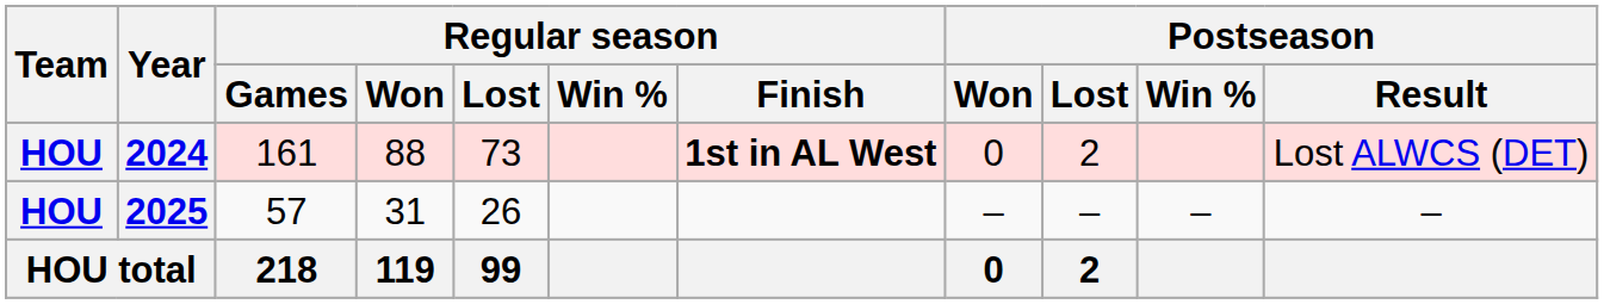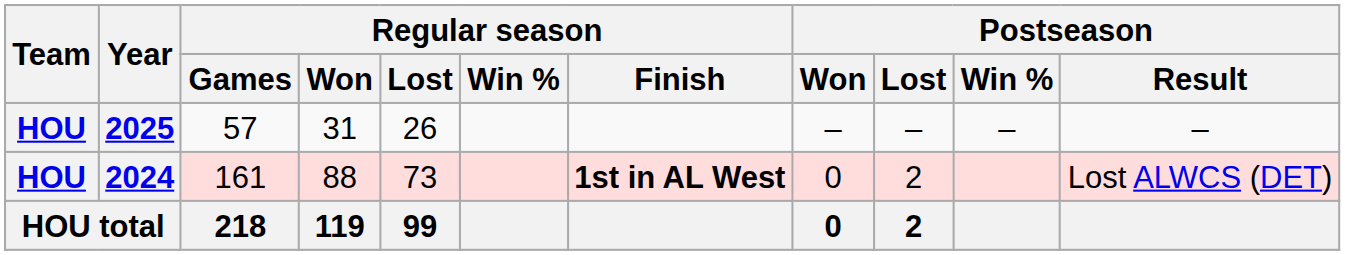rows swapped: 2024 <-> 2025
